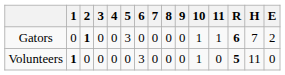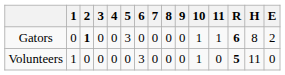Gators | H: 7 -> 8
Volunteers | 1: bold -> normal
